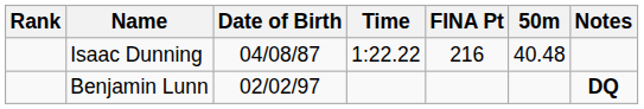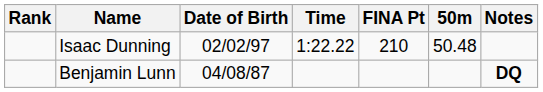Isaac Dunning | Date of Birth: 04/08/87 -> 02/02/97
Isaac Dunning | FINA Pt: 216 -> 210
Isaac Dunning | 50m: 40.48 -> 50.48
Benjamin Lunn | Date of Birth: 02/02/97 -> 04/08/87
